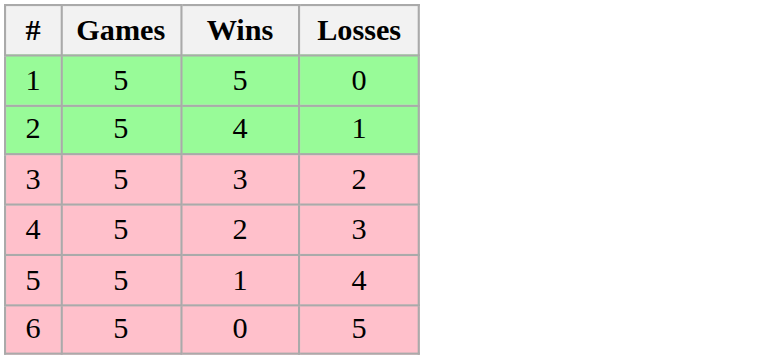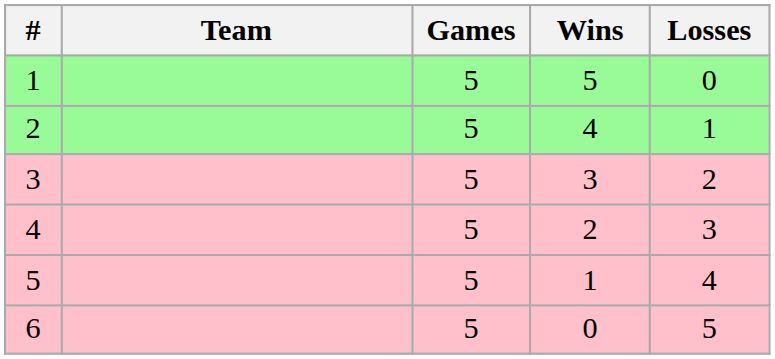+ column: Team
